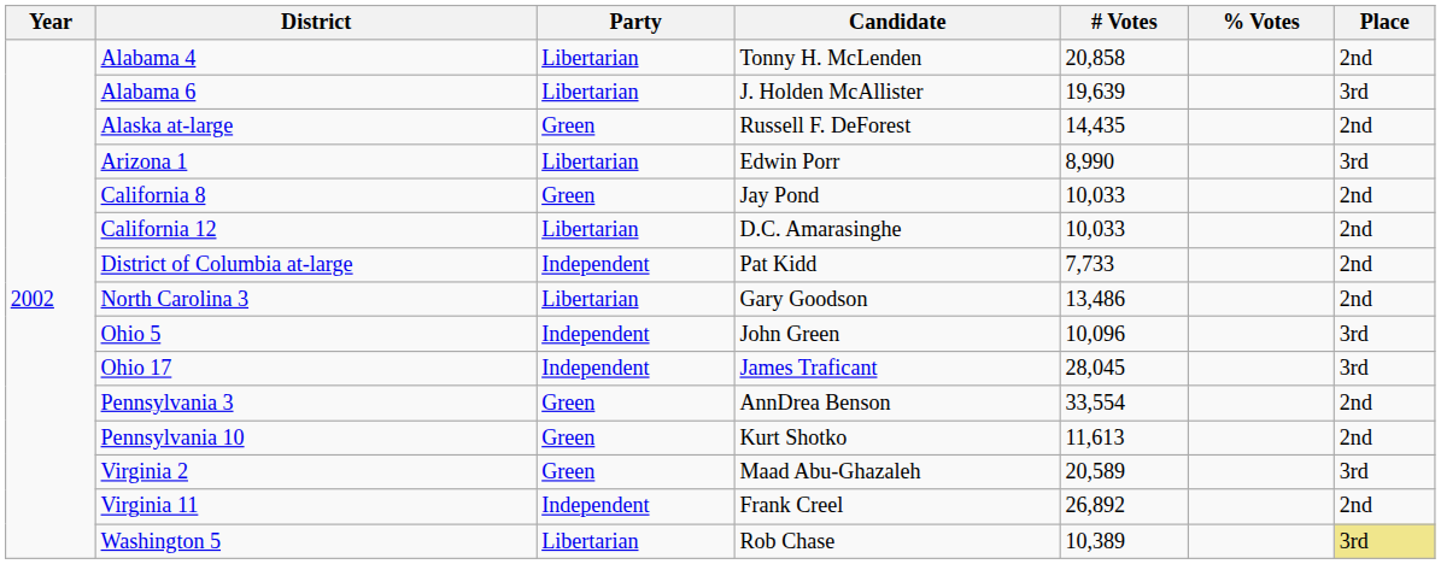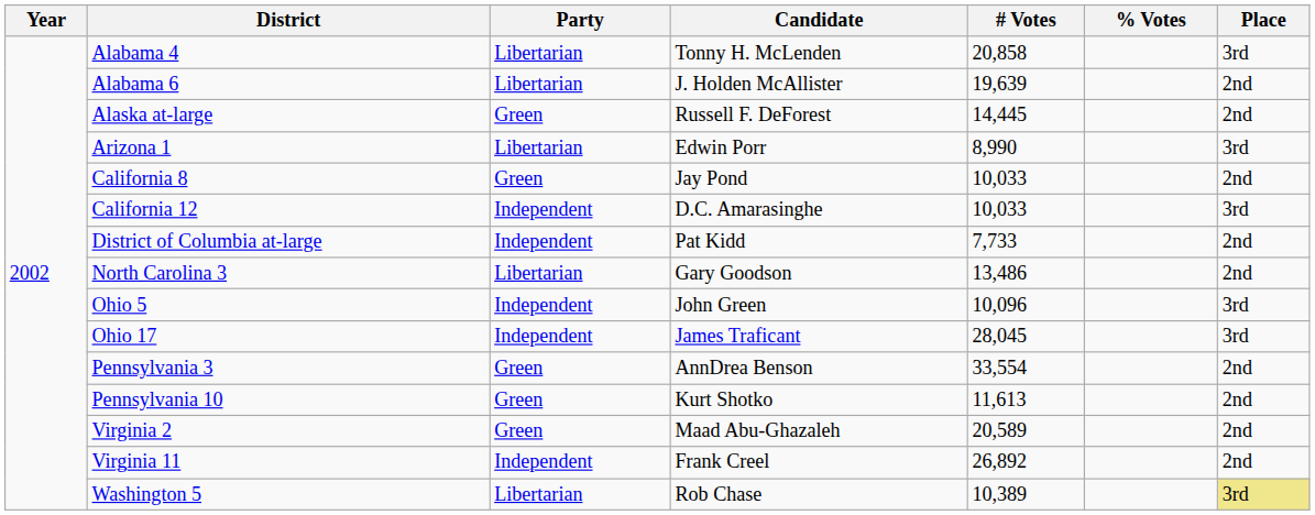Alabama 4 | Place: 2nd -> 3rd
Alabama 6 | Place: 3rd -> 2nd
Alaska at-large | # Votes: 14,435 -> 14,445
California 12 | Party: Libertarian -> Independent
California 12 | Place: 2nd -> 3rd
Virginia 2 | Place: 3rd -> 2nd
